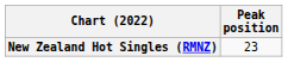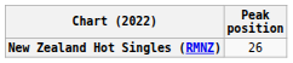New Zealand Hot Singles (RMNZ) | Peak position: 23 -> 26
